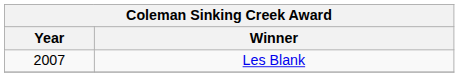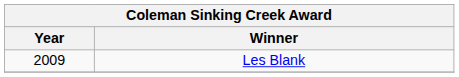Les Blank | Year: 2007 -> 2009
